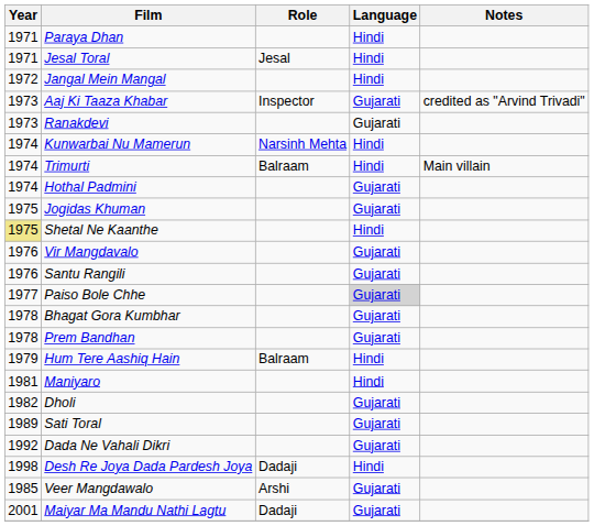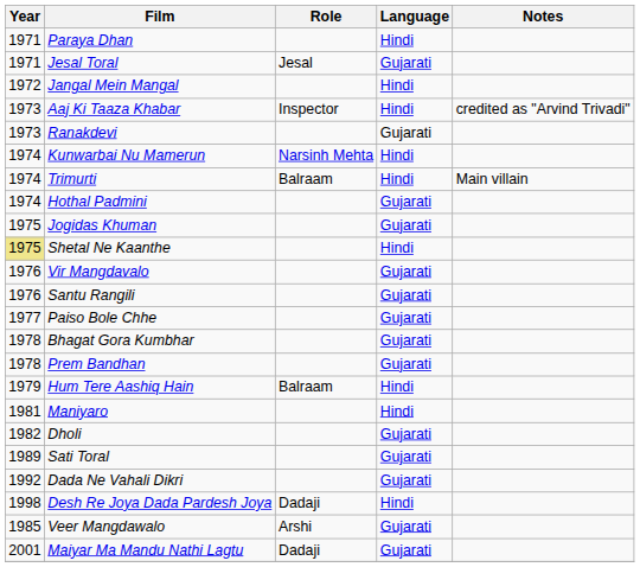Jesal Toral | Language: Hindi -> Gujarati
Aaj Ki Taaza Khabar | Language: Gujarati -> Hindi
Paiso Bole Chhe | Language: lightgrey background -> no background
